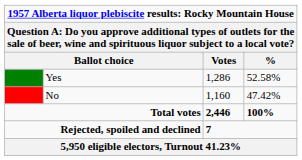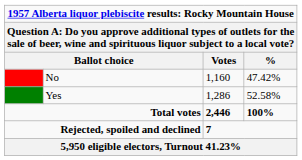rows swapped: Yes <-> No
